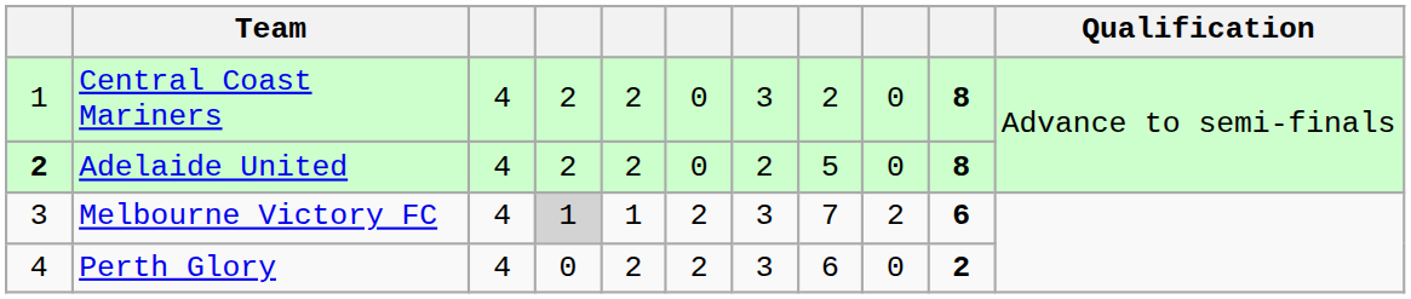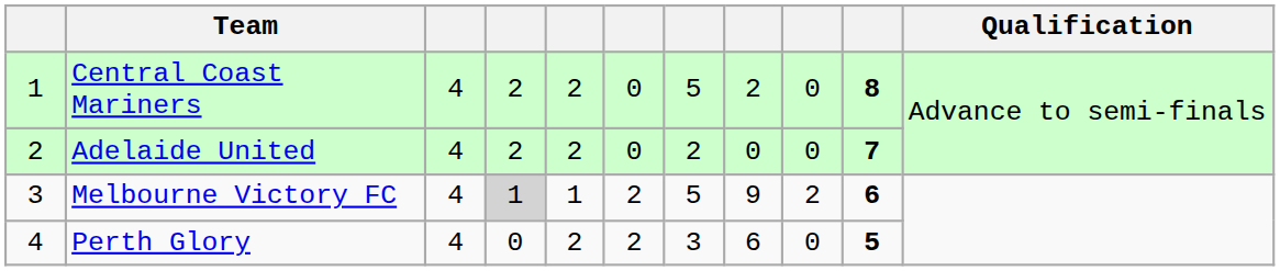Central Coast Mariners | column 7: 3 -> 5
Adelaide United | column 1: bold -> normal
Adelaide United | column 8: 5 -> 0
Adelaide United | column 10: 8 -> 7
Melbourne Victory FC | column 7: 3 -> 5
Melbourne Victory FC | column 8: 7 -> 9
Perth Glory | column 10: 2 -> 5
